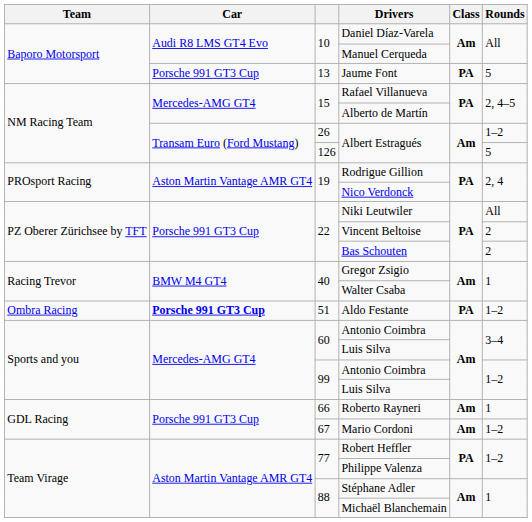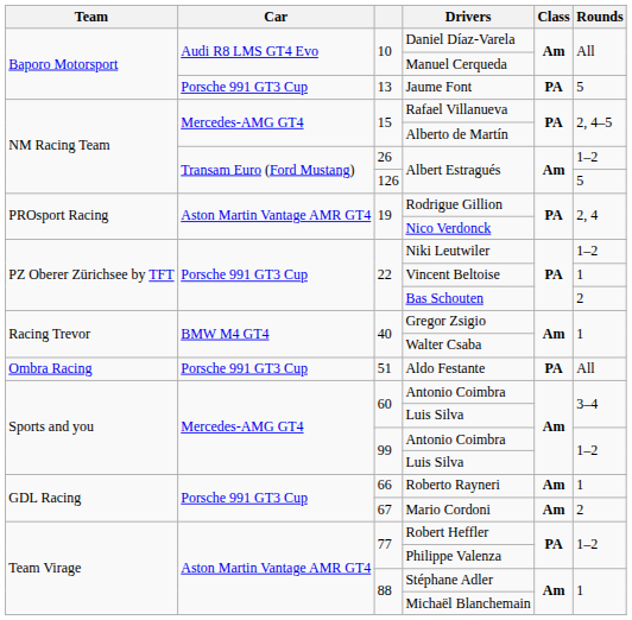Niki Leutwiler | Rounds: All -> 1–2
Vincent Beltoise | Rounds: 2 -> 1
Aldo Festante | Car: bold -> normal
Aldo Festante | Rounds: 1–2 -> All
Mario Cordoni | Rounds: 1–2 -> 2
